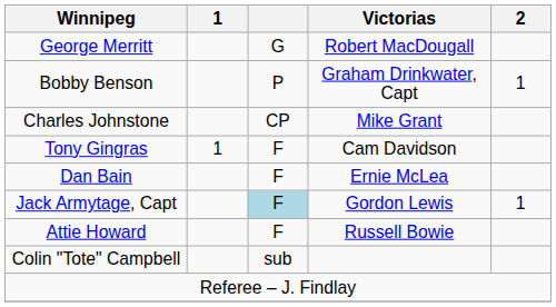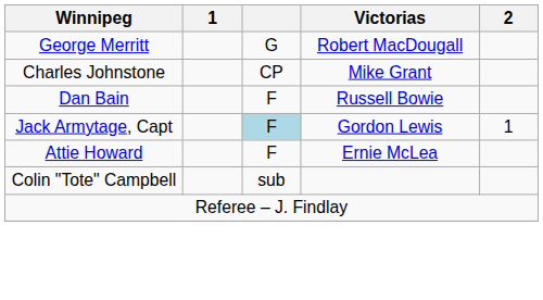- row: Bobby Benson | P | Graham Drinkwater, Capt | 1
- row: Tony Gingras | 1 | F | Cam Davidson
Dan Bain | Victorias: Ernie McLea -> Russell Bowie
Attie Howard | Victorias: Russell Bowie -> Ernie McLea
